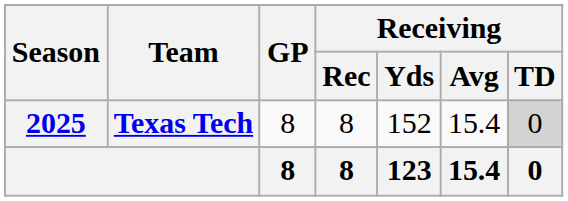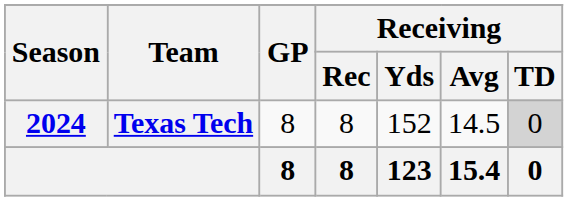Texas Tech | Season: 2025 -> 2024
Texas Tech | Receiving / Avg: 15.4 -> 14.5
